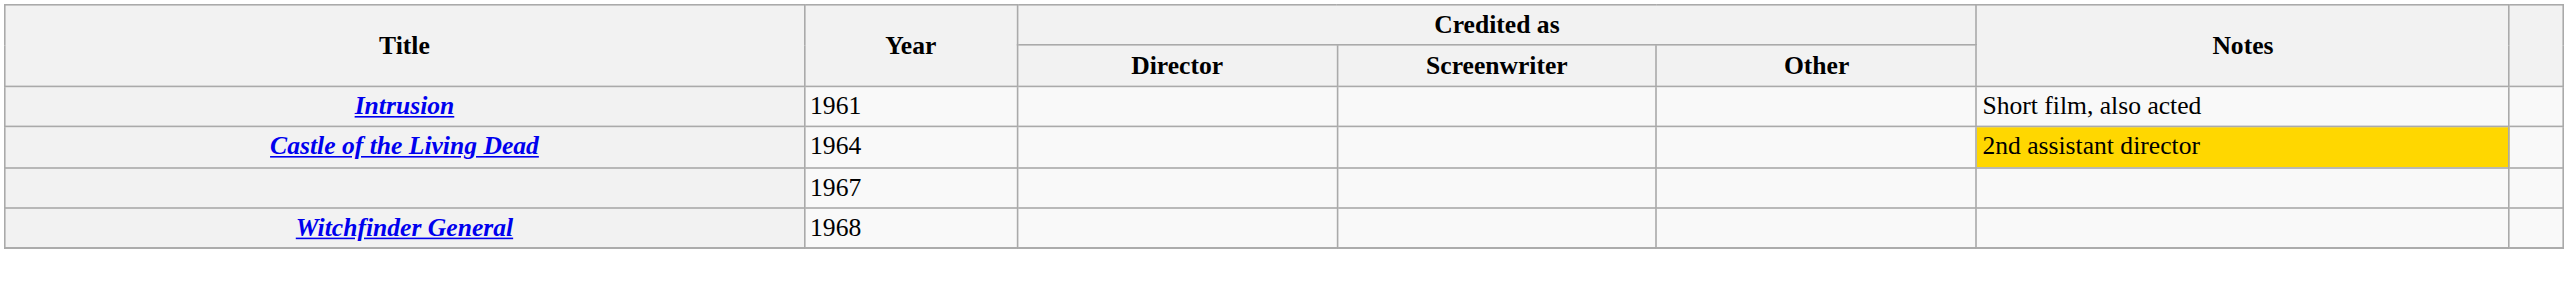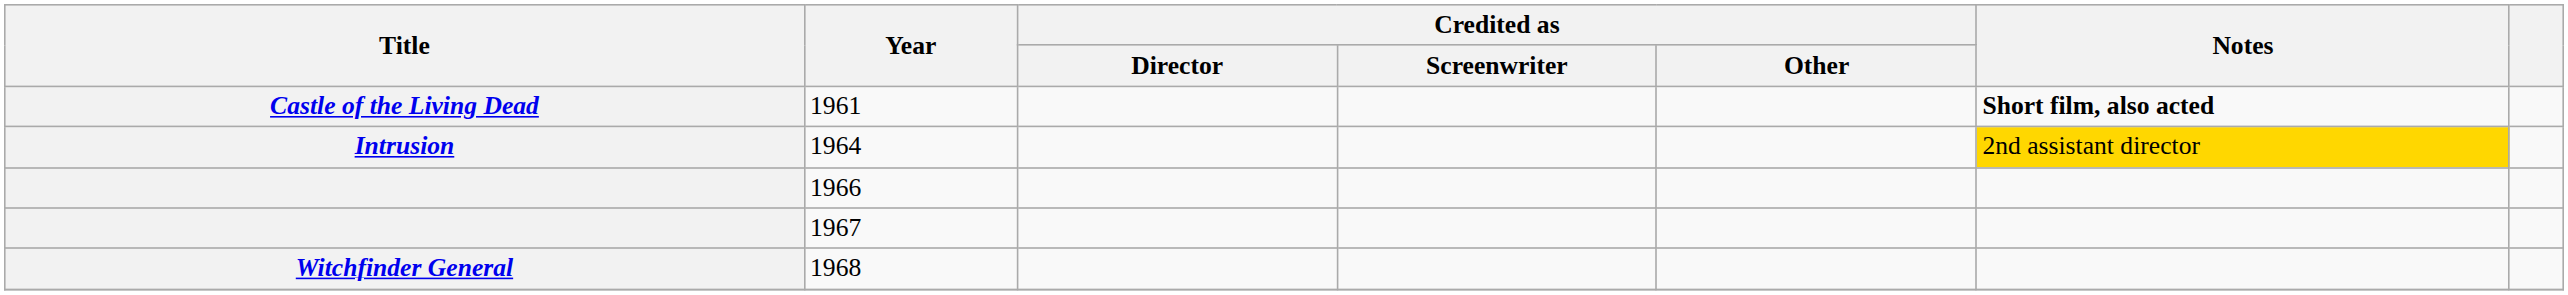1961 | Title: Intrusion -> Castle of the Living Dead
1961 | Notes: normal -> bold
1964 | Title: Castle of the Living Dead -> Intrusion
+ row: 1966
